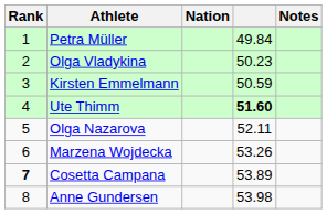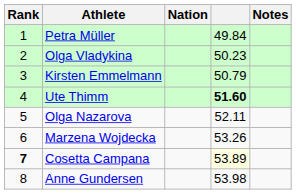Kirsten Emmelmann | column 4: 50.59 -> 50.79
Cosetta Campana | column 4: no background -> lightyellow background
